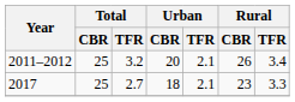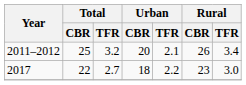2017 | Total / CBR: 25 -> 22
2017 | Urban / TFR: 2.1 -> 2.2
2017 | Rural / TFR: 3.3 -> 3.0
